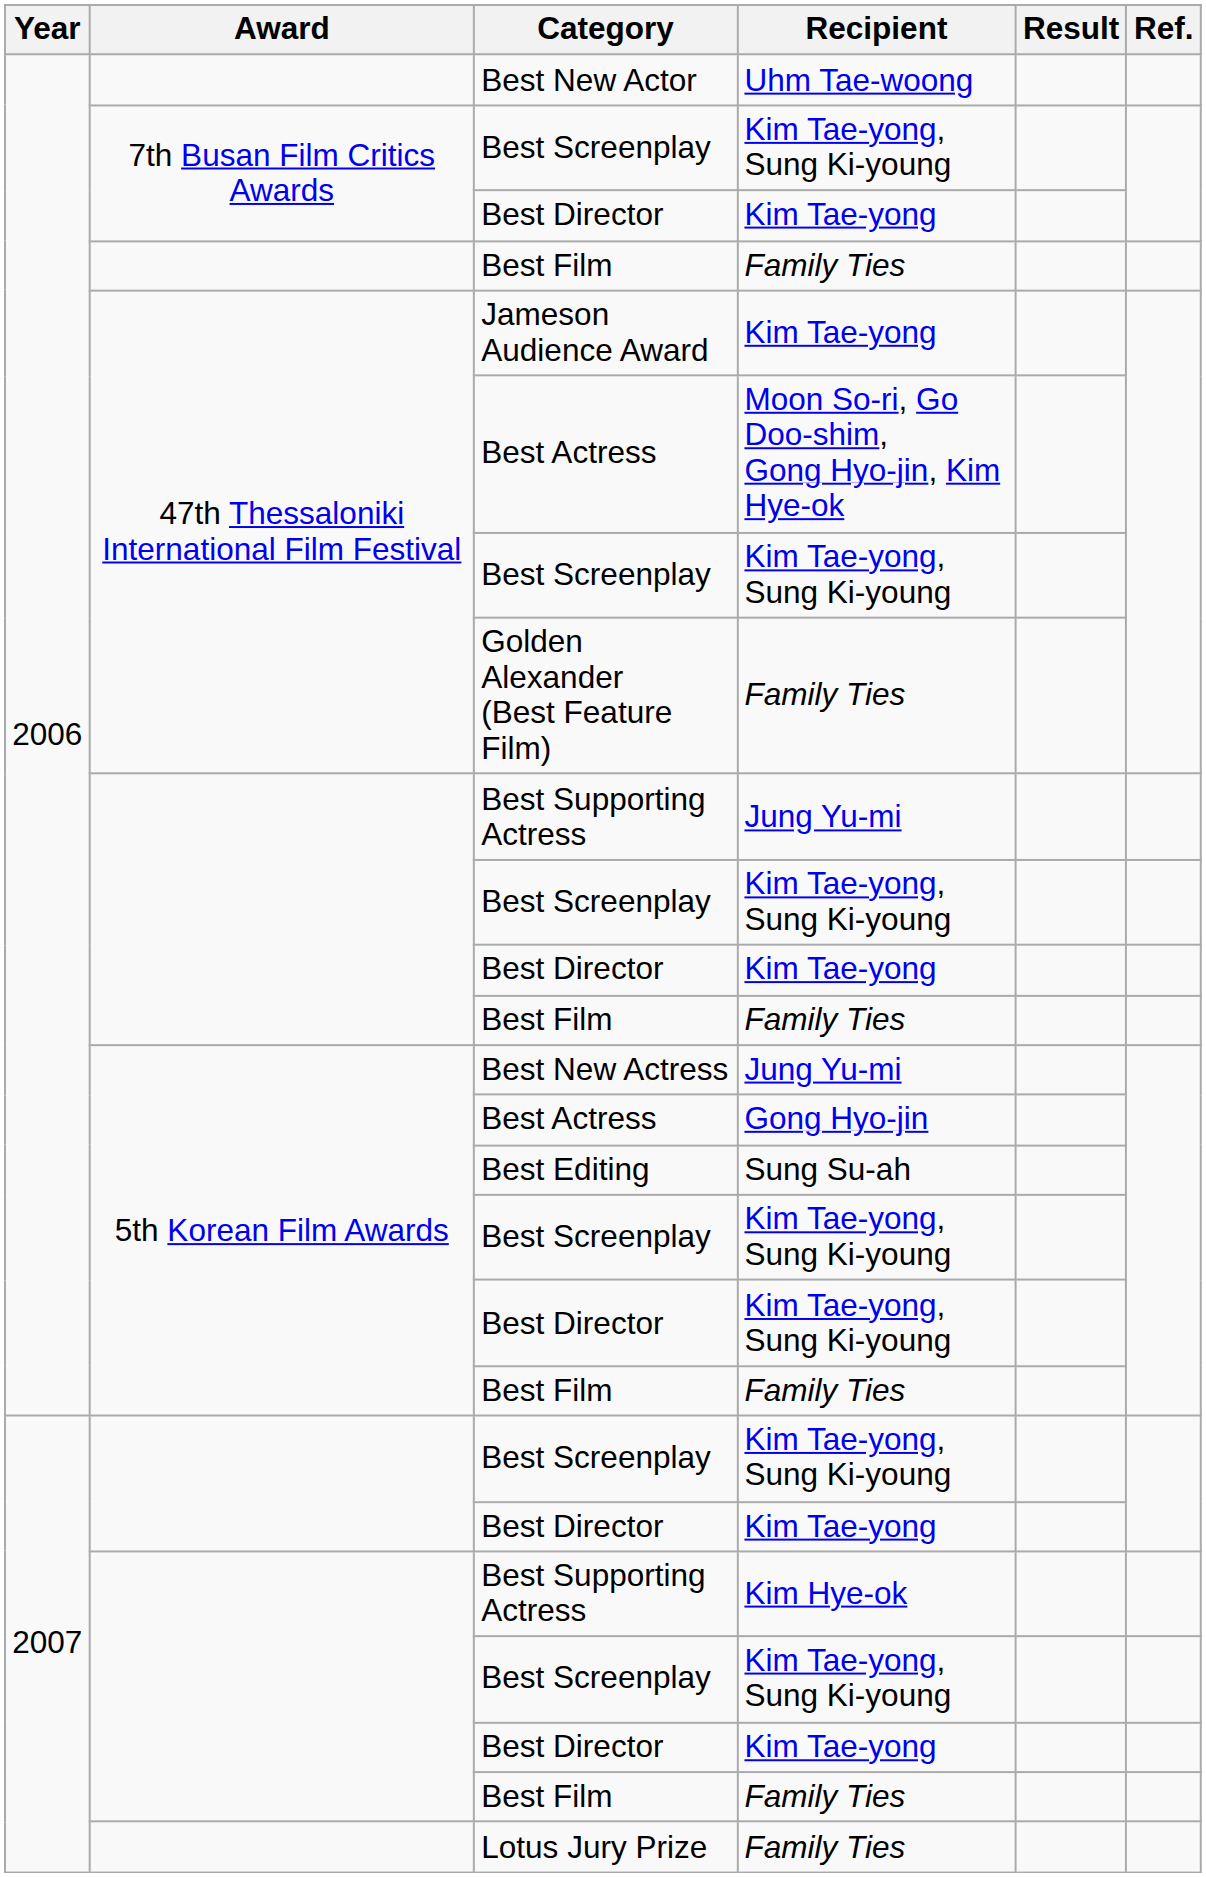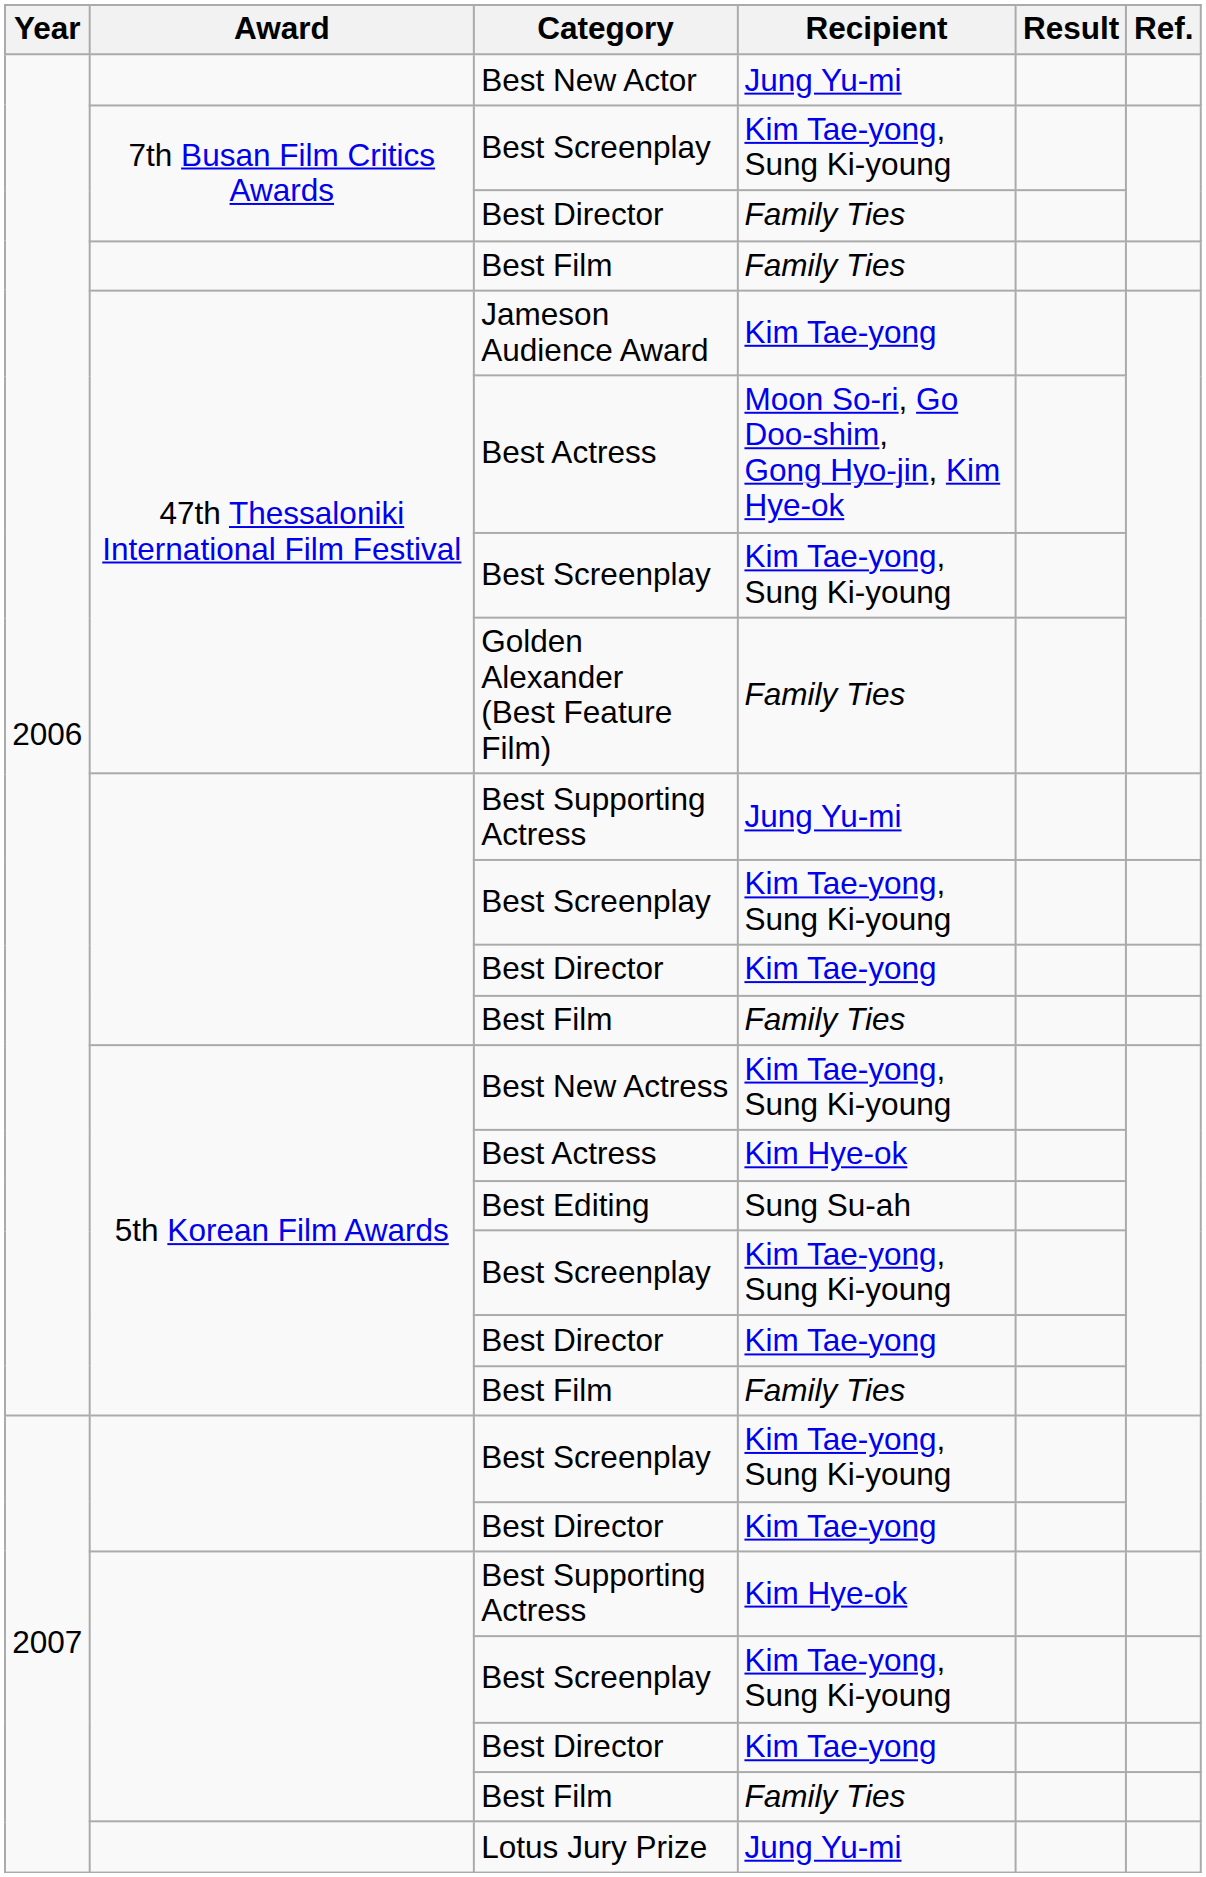Best New Actor | Recipient: Uhm Tae-woong -> Jung Yu-mi
7th Busan Film Critics Awards / Best Director | Recipient: Kim Tae-yong -> Family Ties
Best New Actress | Recipient: Jung Yu-mi -> Kim Tae-yong, Sung Ki-young
5th Korean Film Awards / Best Actress | Recipient: Gong Hyo-jin -> Kim Hye-ok
5th Korean Film Awards / Best Director | Recipient: Kim Tae-yong, Sung Ki-young -> Kim Tae-yong
Lotus Jury Prize | Recipient: Family Ties -> Jung Yu-mi
